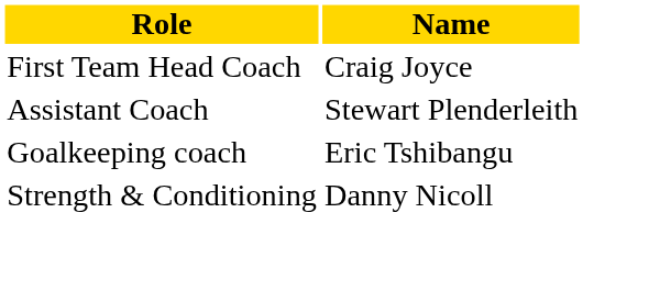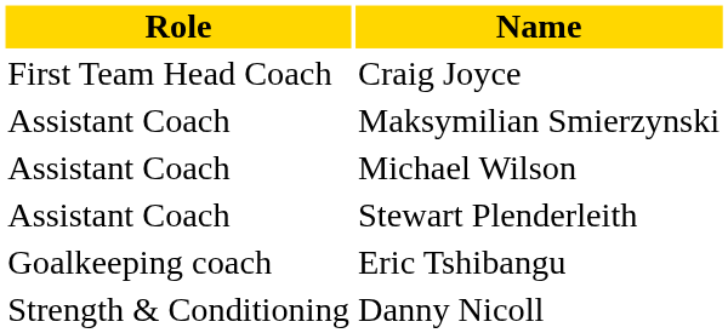+ row: Assistant Coach | Maksymilian Smierzynski
+ row: Assistant Coach | Michael Wilson
